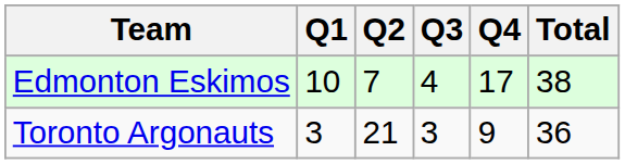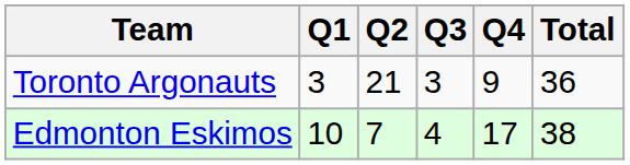rows swapped: Toronto Argonauts <-> Edmonton Eskimos
